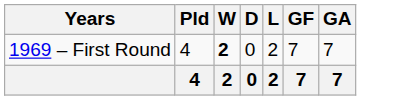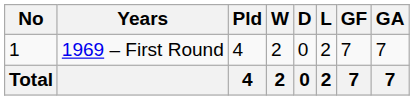+ column: No | 1 | Total
1969 – First Round | W: bold -> normal
